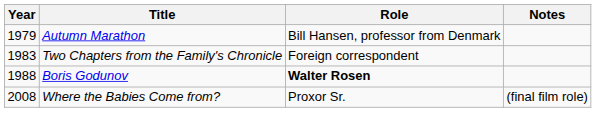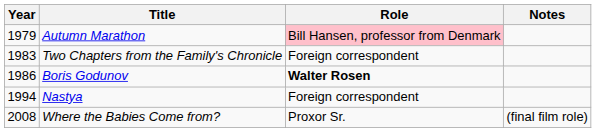Autumn Marathon | Role: no background -> pink background
Boris Godunov | Year: 1988 -> 1986
+ row: 1994 | Nastya | Foreign correspondent
